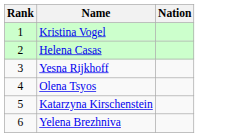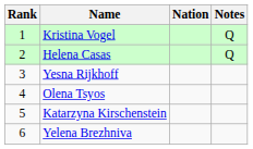+ column: Notes | Q | Q
